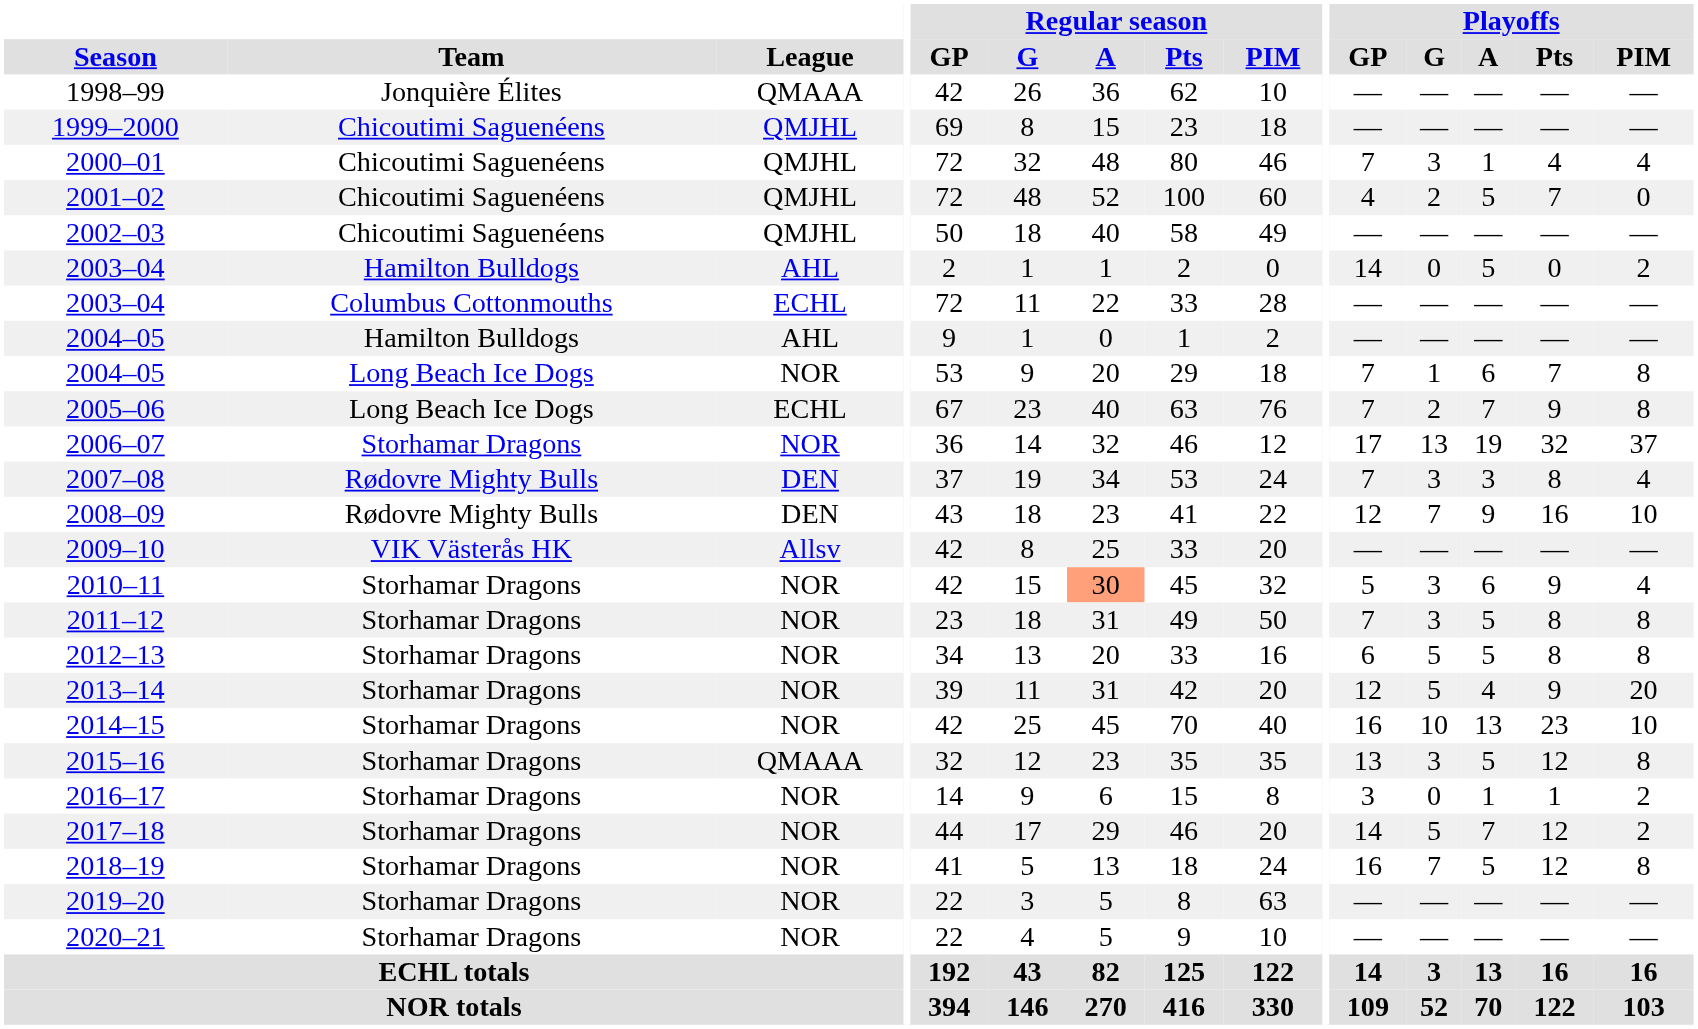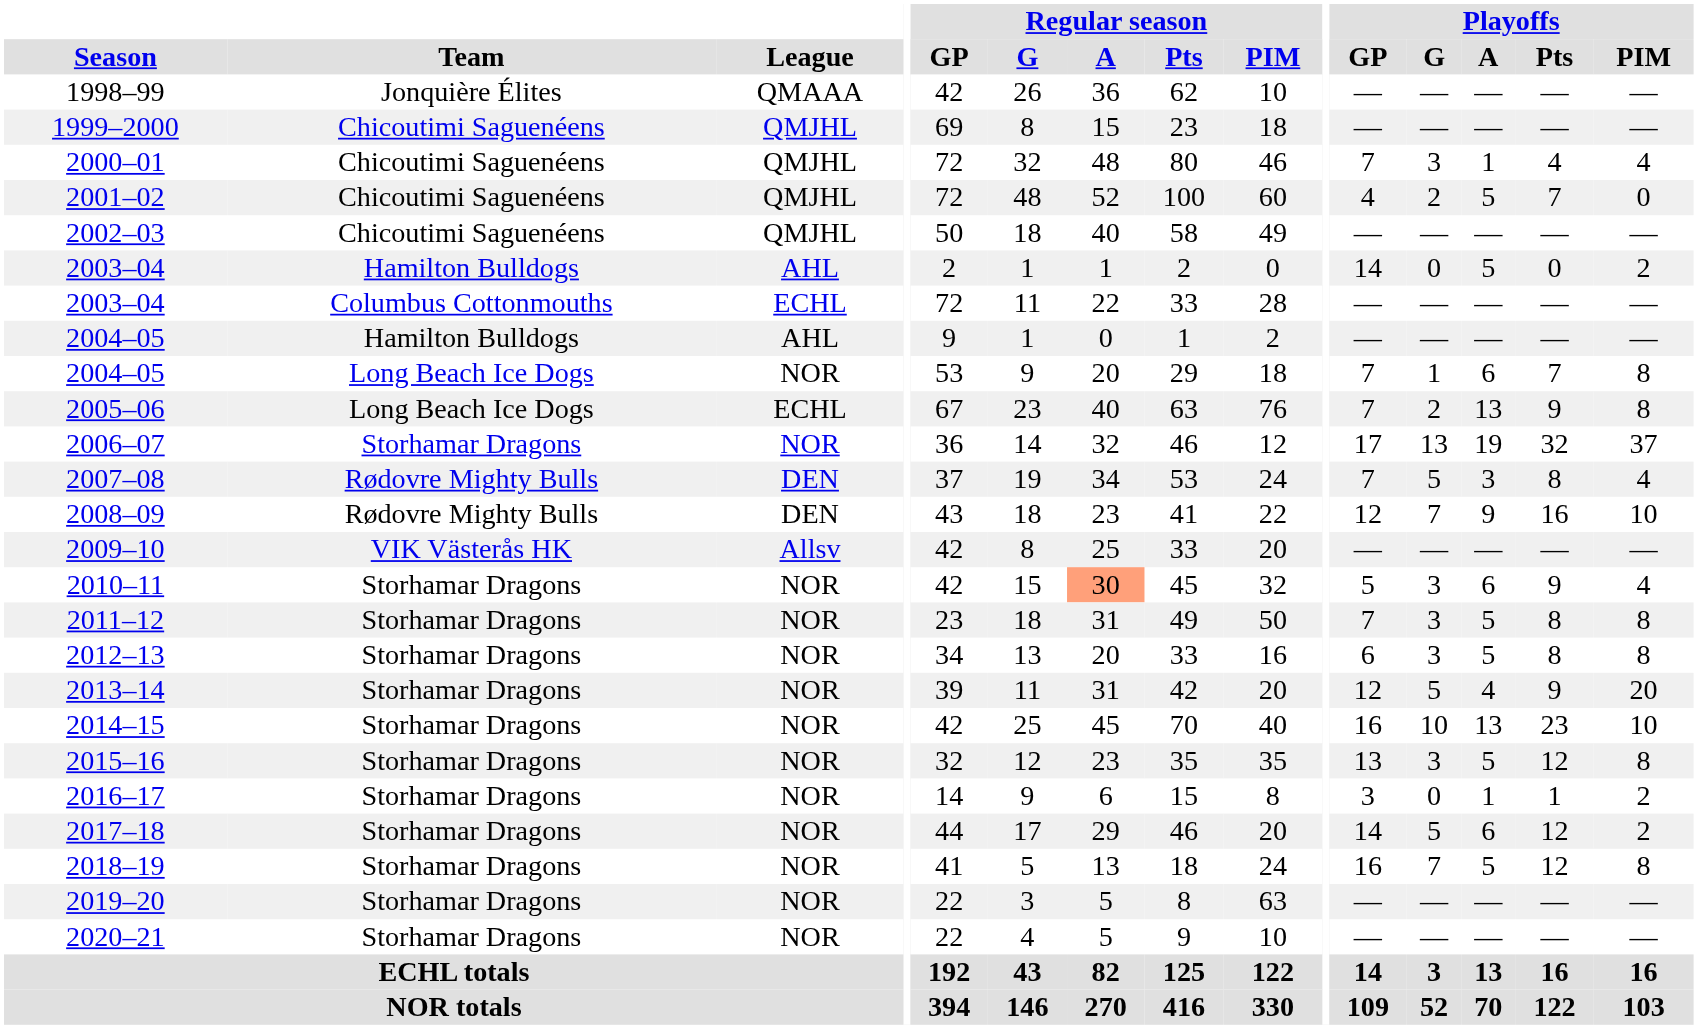2005–06 | Playoffs / A: 7 -> 13
2007–08 | Playoffs / G: 3 -> 5
2012–13 | Playoffs / G: 5 -> 3
2015–16 | League: QMAAA -> NOR
2017–18 | Playoffs / A: 7 -> 6
